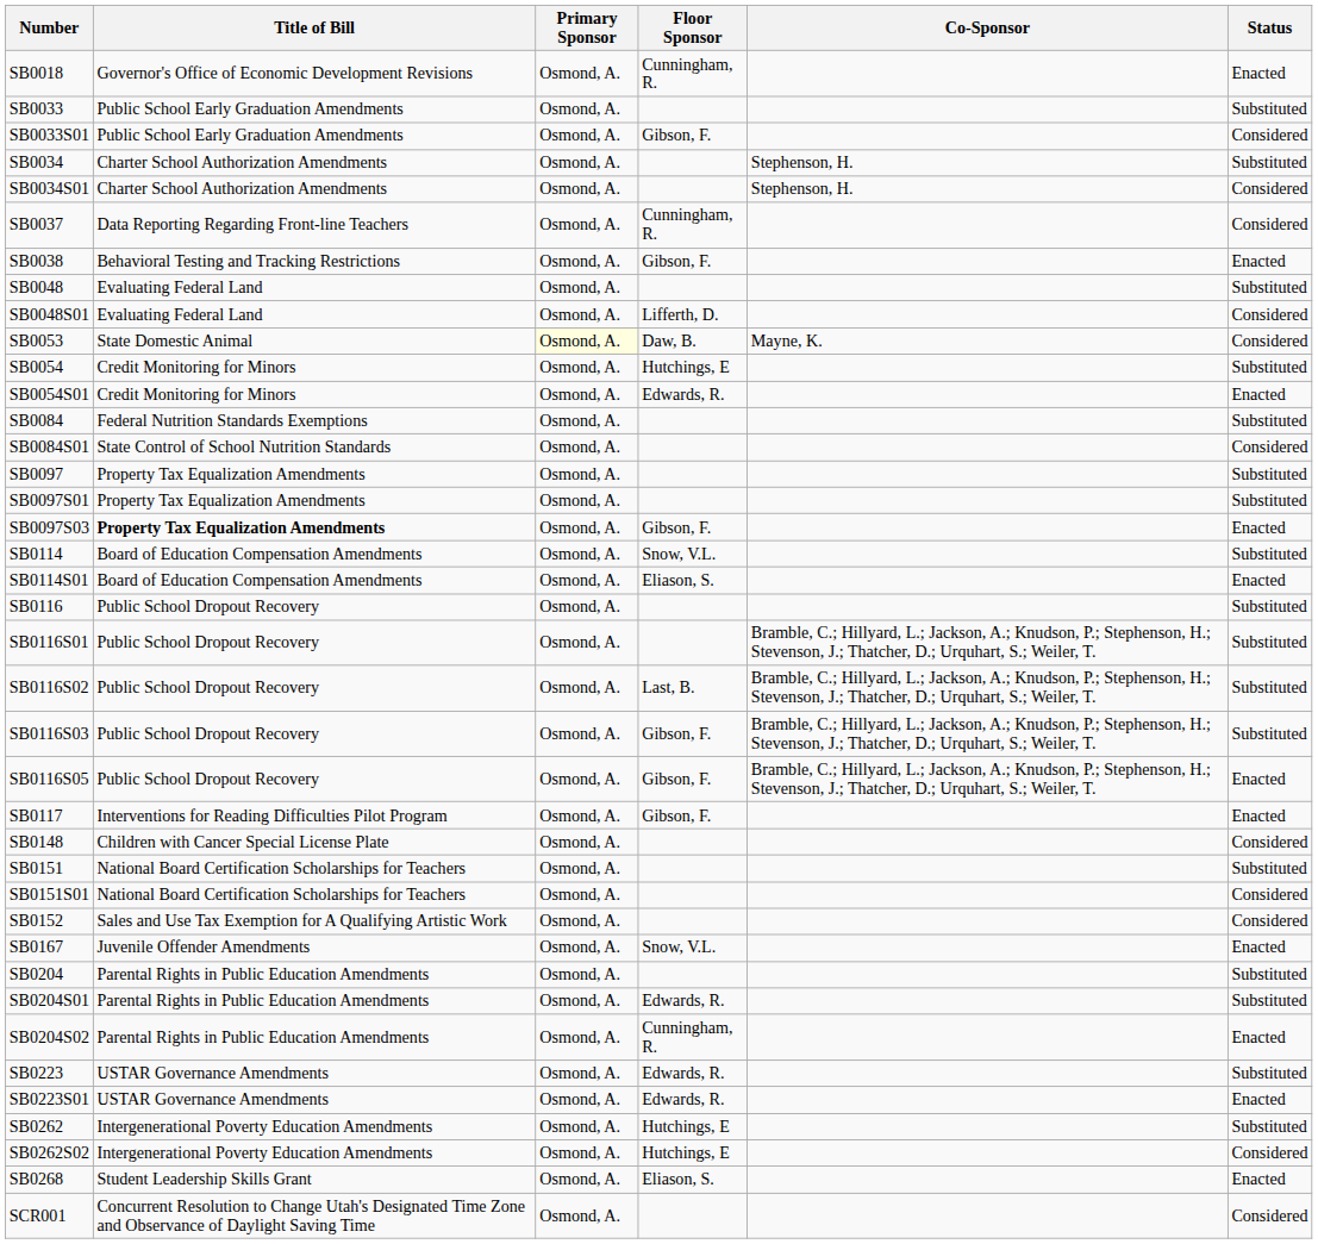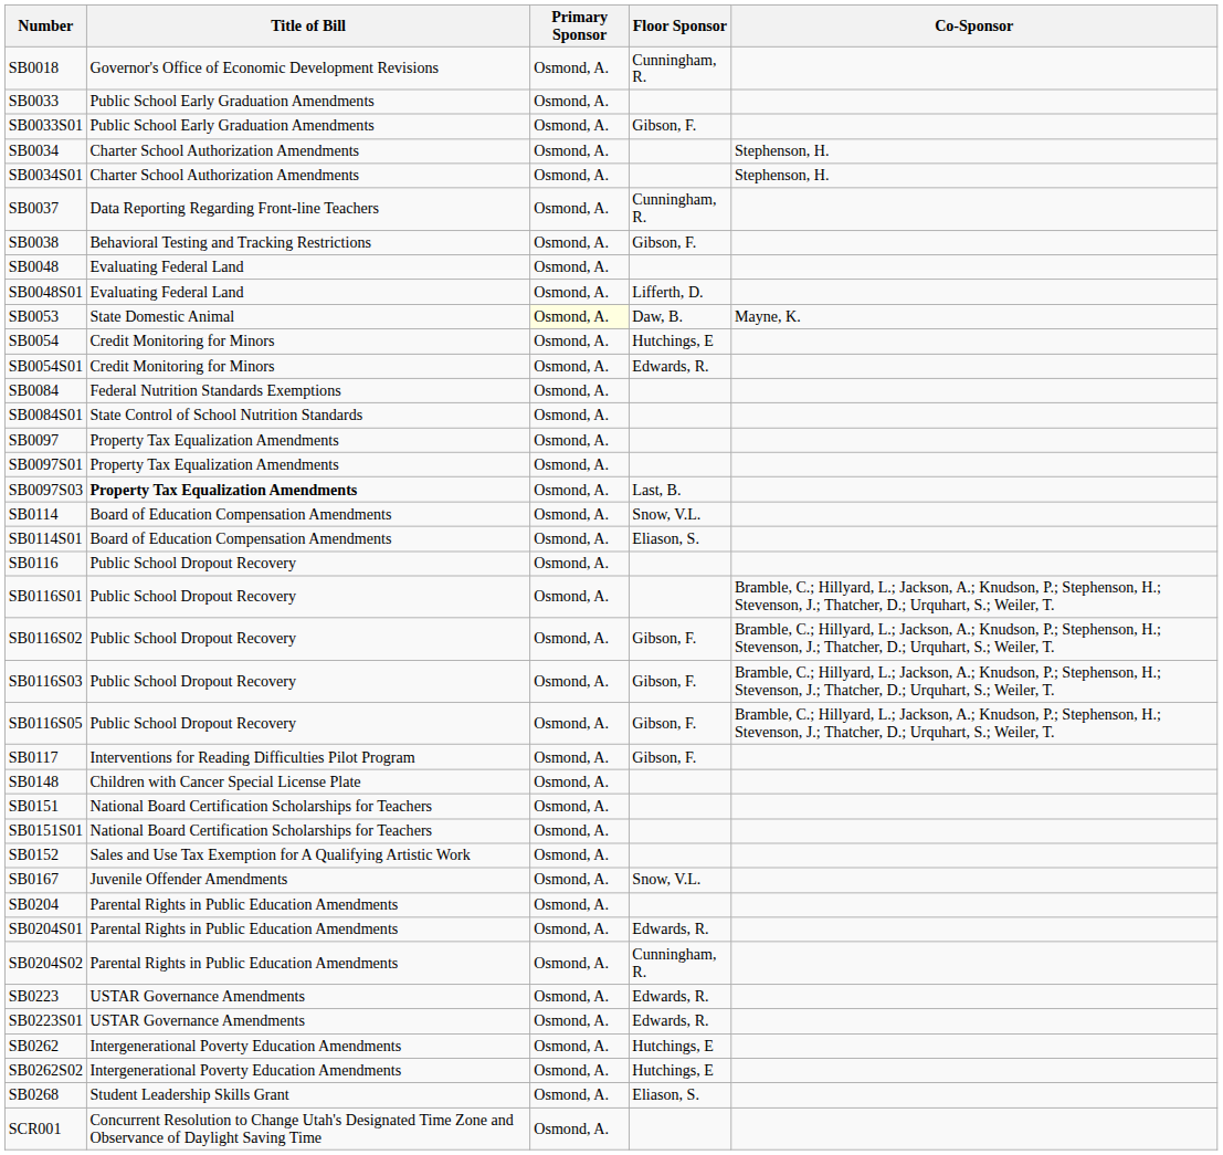- column: Status | Enacted | Substituted | Considered | Substituted | Considered | Considered | Enacted | Substituted | Considered | Considered | Substituted | Enacted | Substituted | Considered | Substituted | Substituted | Enacted | Substituted | Enacted | Substituted | Substituted | Substituted | Substituted | Enacted | Enacted | Considered | Substituted | Considered | Considered | Enacted | Substituted | Substituted | Enacted | Substituted | Enacted | Substituted | Considered | Enacted | Considered
SB0097S03 | Floor Sponsor: Gibson, F. -> Last, B.
SB0116S02 | Floor Sponsor: Last, B. -> Gibson, F.
